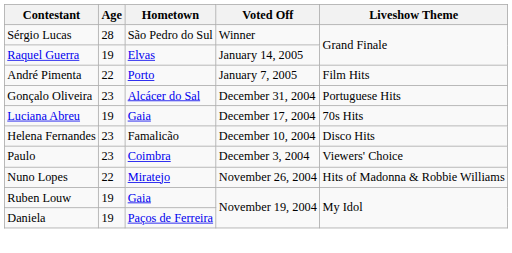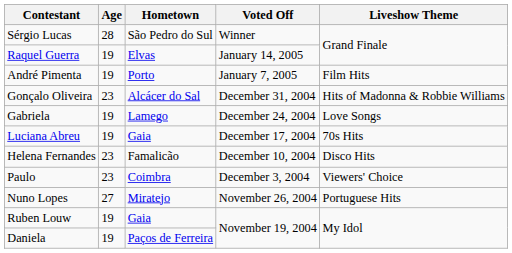André Pimenta | Age: 22 -> 19
Gonçalo Oliveira | Liveshow Theme: Portuguese Hits -> Hits of Madonna & Robbie Williams
+ row: Gabriela | 19 | Lamego | December 24, 2004 | Love Songs
Nuno Lopes | Age: 22 -> 27
Nuno Lopes | Liveshow Theme: Hits of Madonna & Robbie Williams -> Portuguese Hits
